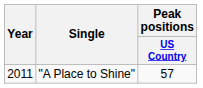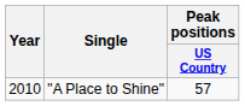"A Place to Shine" | Year: 2011 -> 2010
